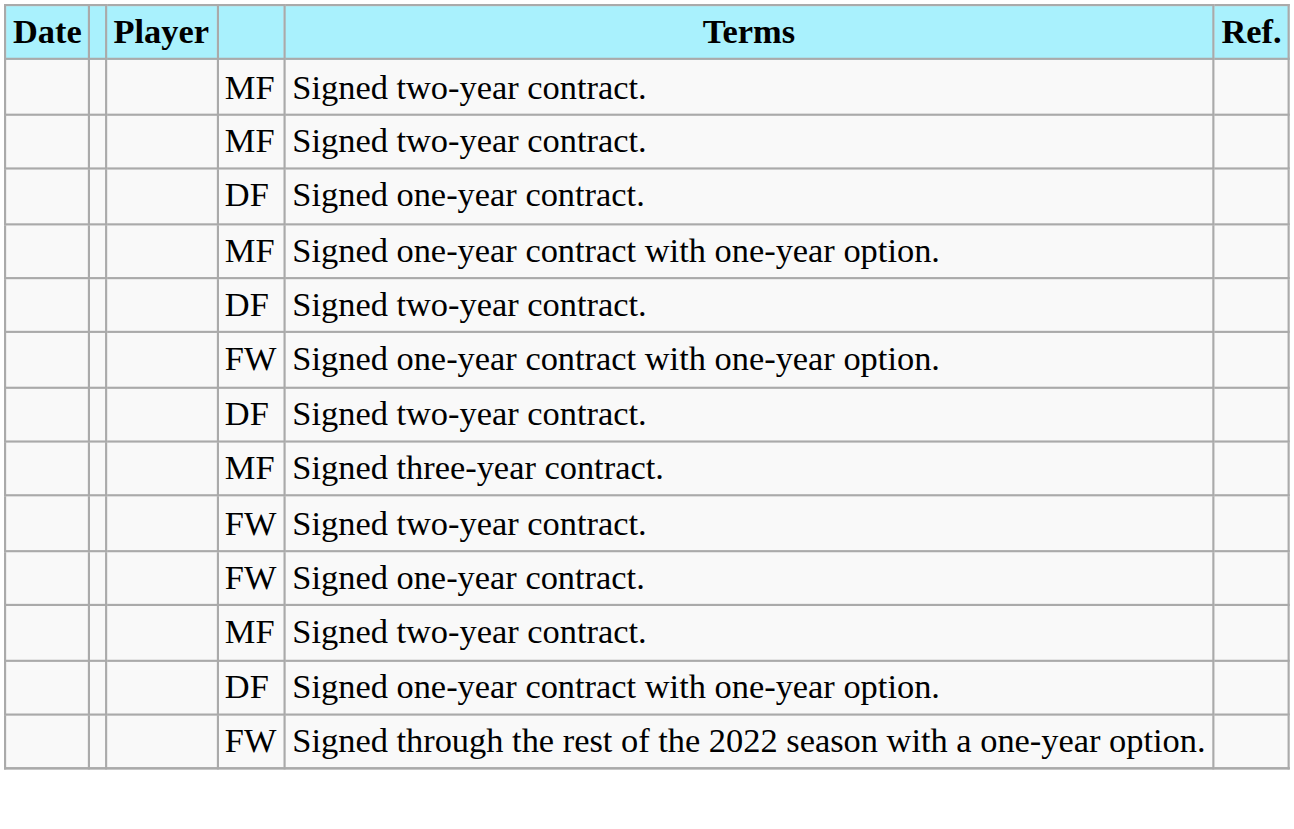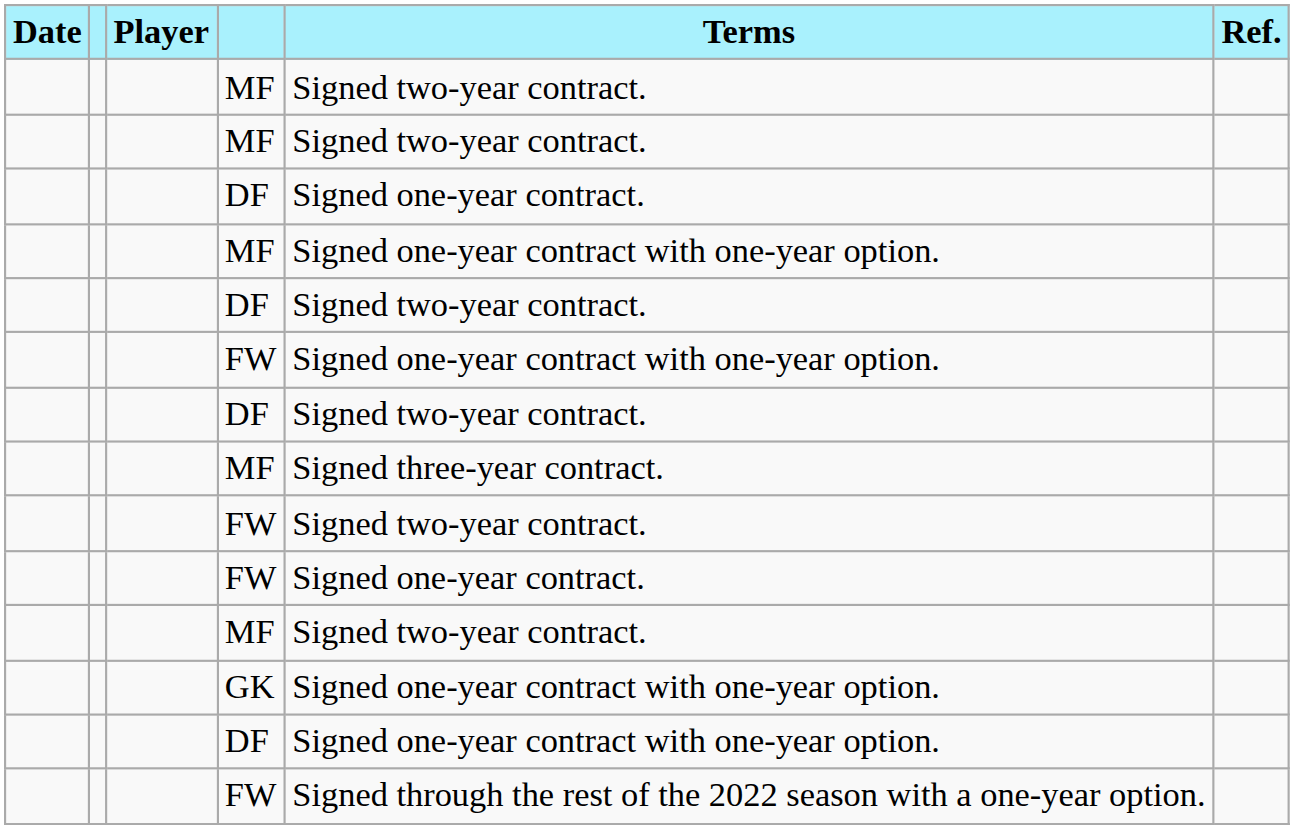+ row: GK | Signed one-year contract with one-year option.
